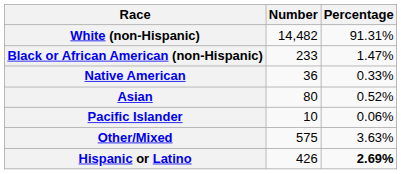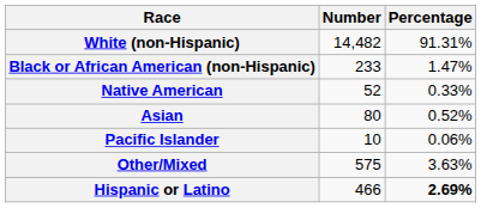Native American | Number: 36 -> 52
Hispanic or Latino | Number: 426 -> 466
